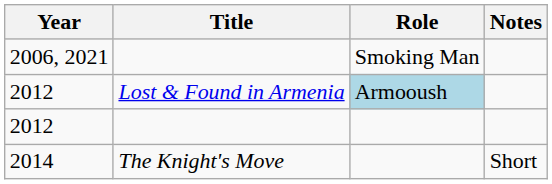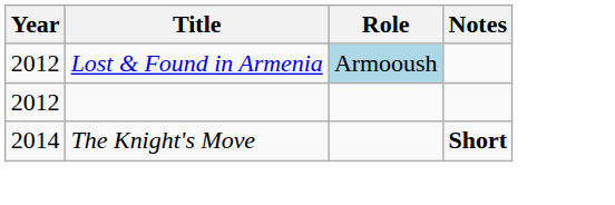- row: 2006, 2021 | Smoking Man
2014 | Notes: normal -> bold
